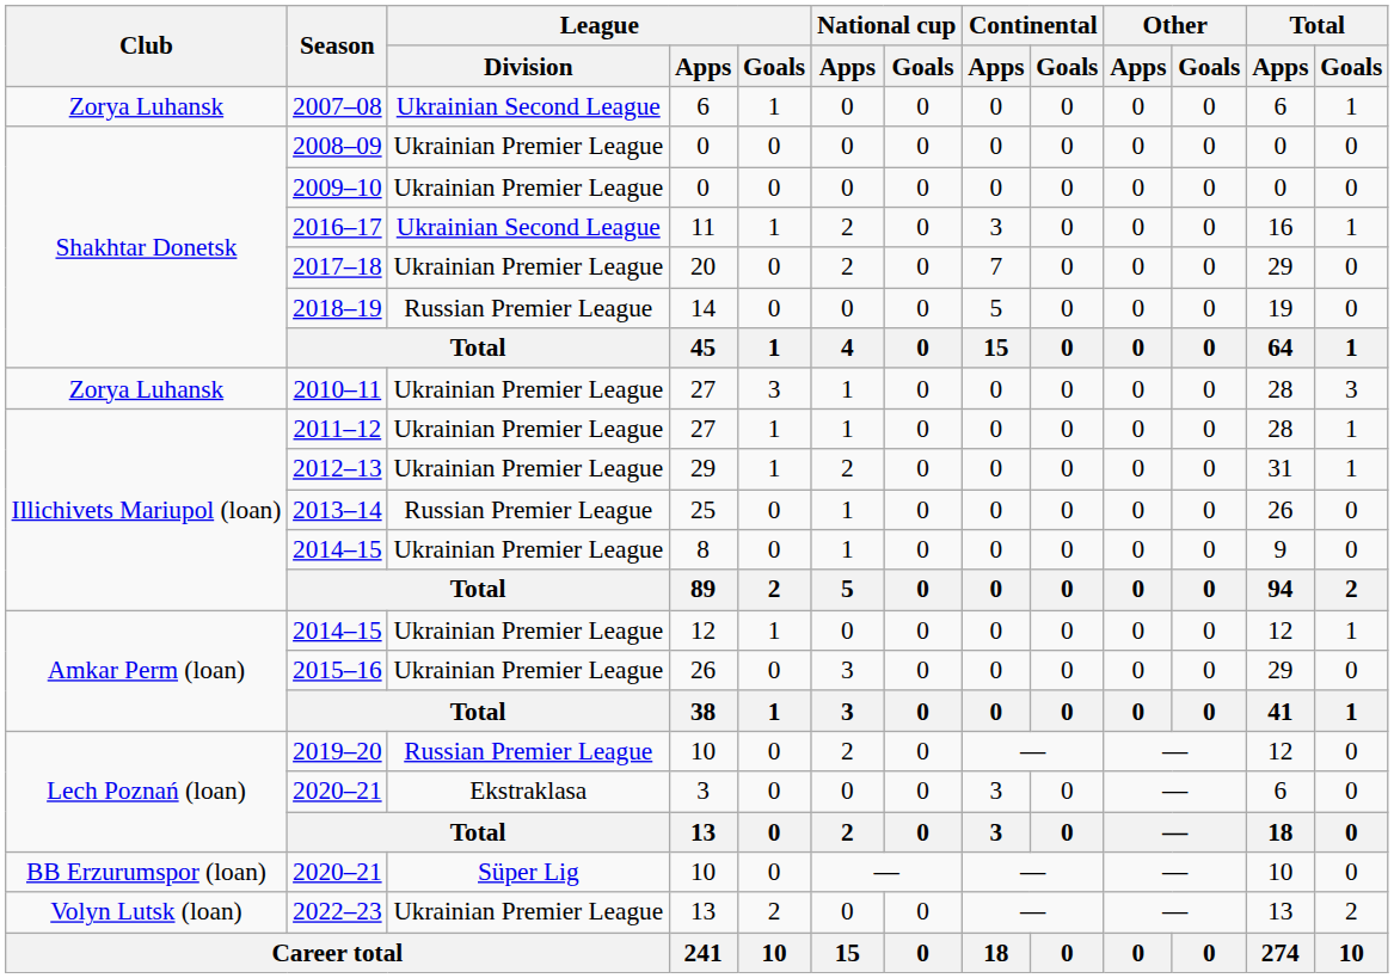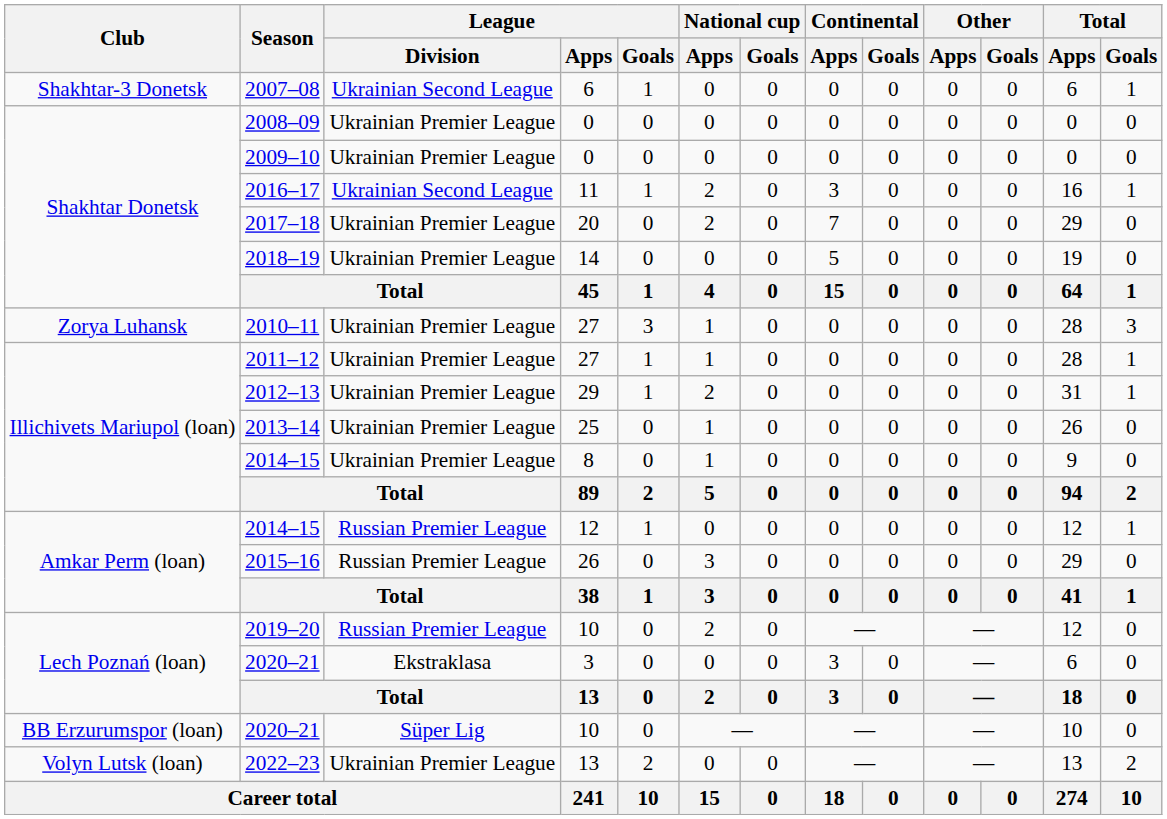2007–08 | Club: Zorya Luhansk -> Shakhtar-3 Donetsk
2018–19 | League / Division: Russian Premier League -> Ukrainian Premier League
2013–14 | League / Division: Russian Premier League -> Ukrainian Premier League
2014–15 / 12 | League / Division: Ukrainian Premier League -> Russian Premier League
2015–16 | League / Division: Ukrainian Premier League -> Russian Premier League
